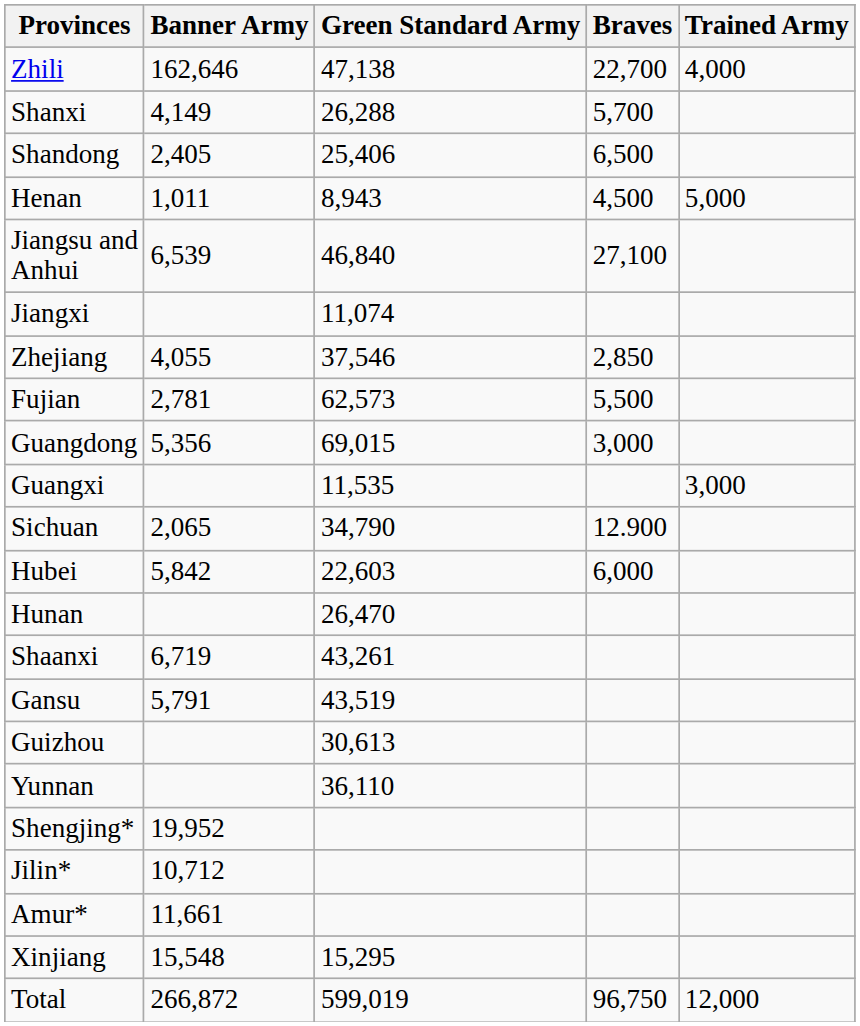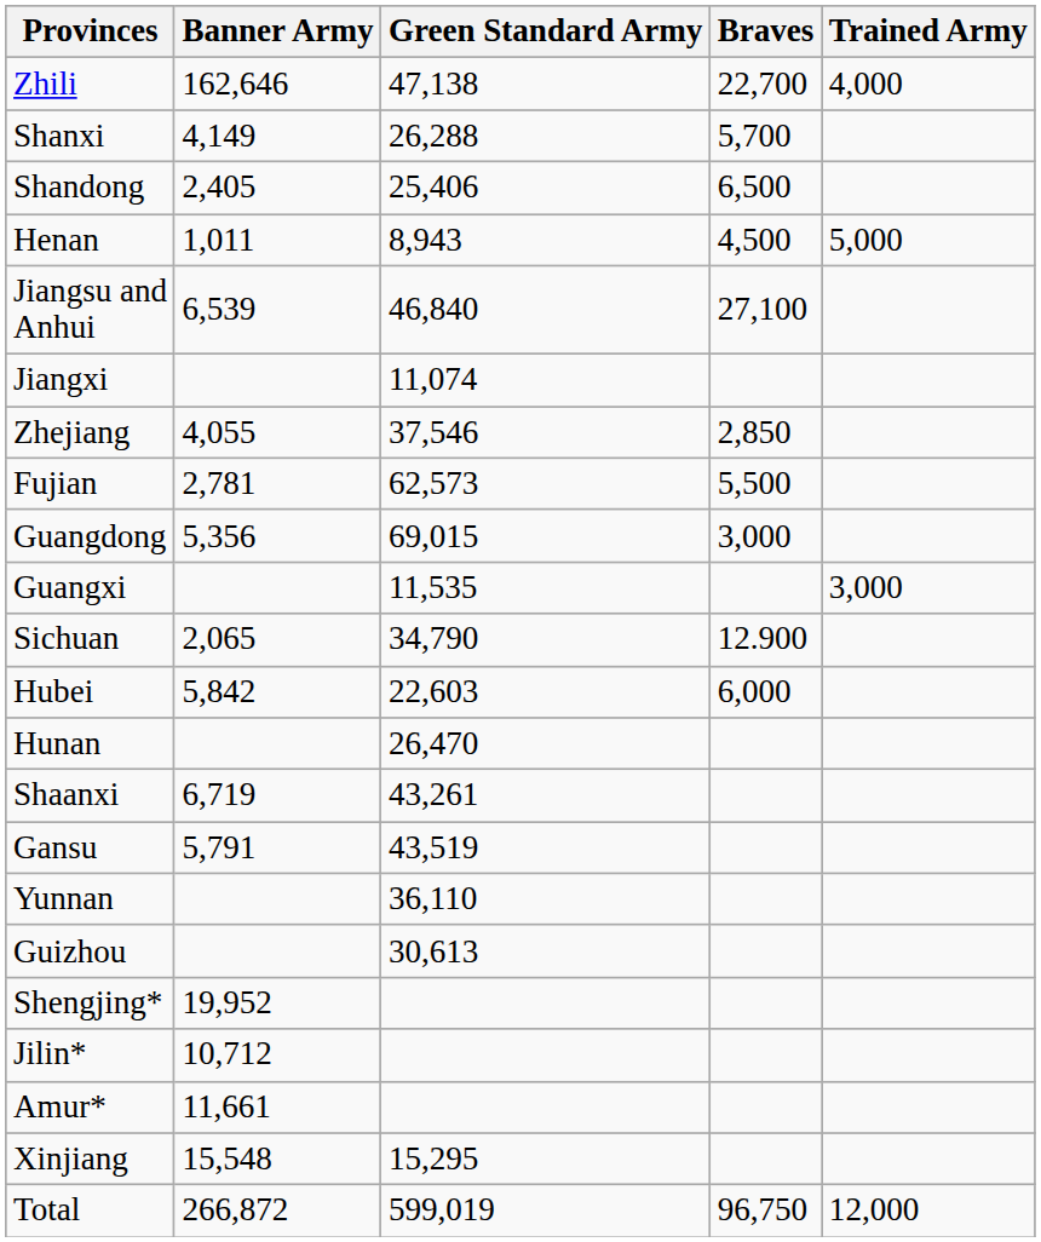rows swapped: Yunnan <-> Guizhou
